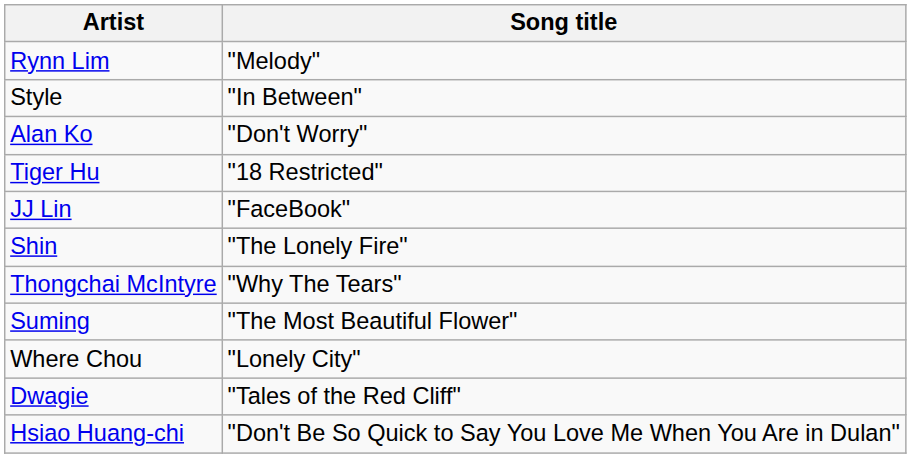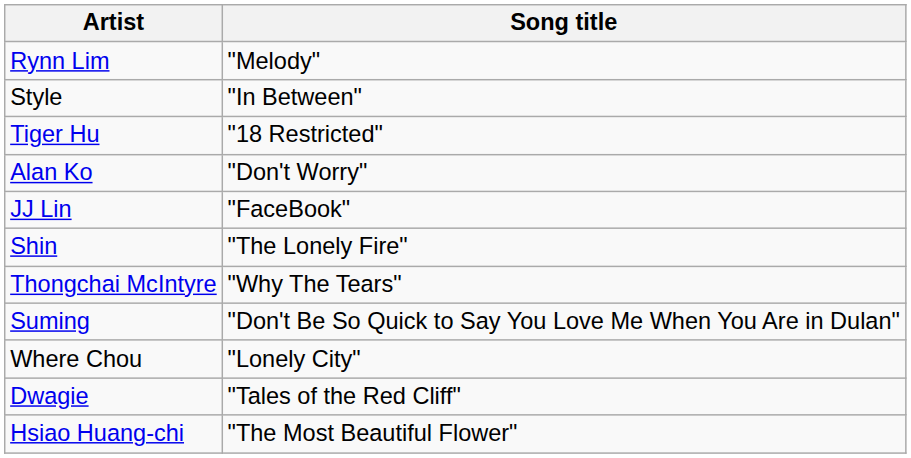rows swapped: Tiger Hu <-> Alan Ko
Suming | Song title: "The Most Beautiful Flower" -> "Don't Be So Quick to Say You Love Me When You Are in Dulan"
Hsiao Huang-chi | Song title: "Don't Be So Quick to Say You Love Me When You Are in Dulan" -> "The Most Beautiful Flower"
